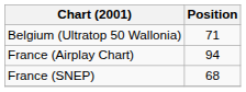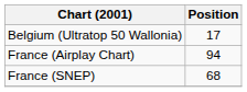Belgium (Ultratop 50 Wallonia) | Position: 71 -> 17
